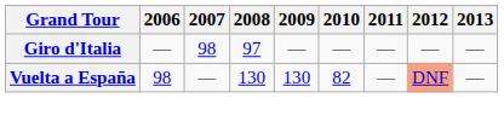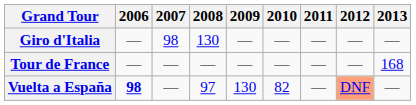Giro d'Italia | 2008: 97 -> 130
+ row: Tour de France | — | — | — | — | — | — | — | 168
Vuelta a España | 2006: normal -> bold
Vuelta a España | 2008: 130 -> 97
